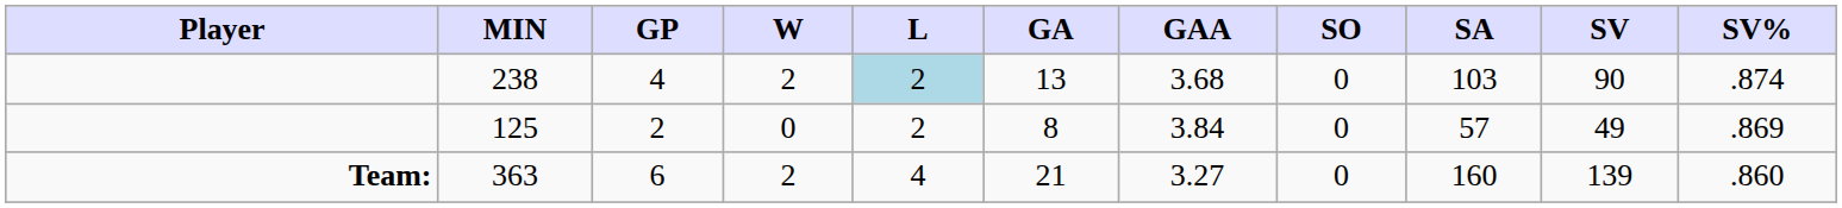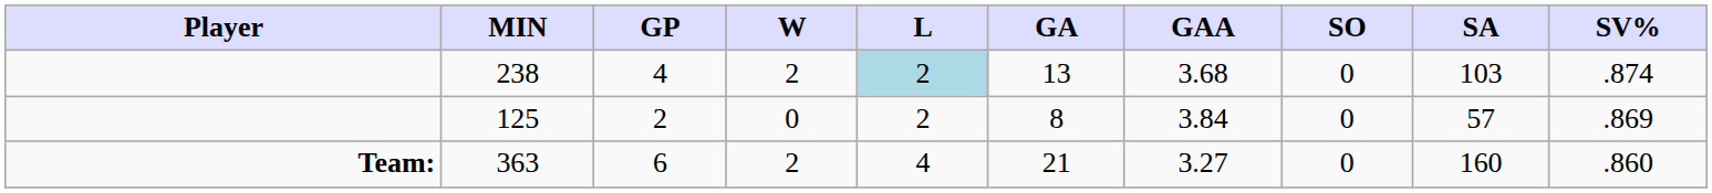- column: SV | 90 | 49 | 139
